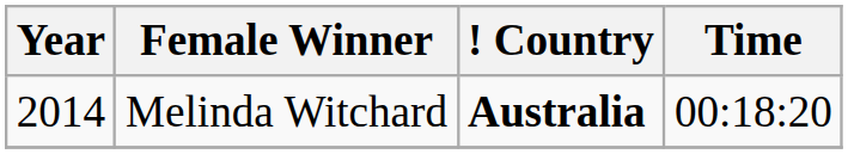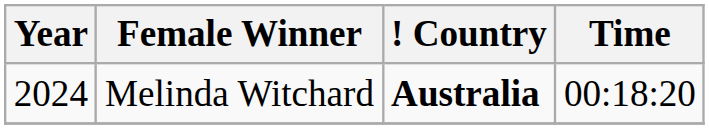Melinda Witchard | Year: 2014 -> 2024
